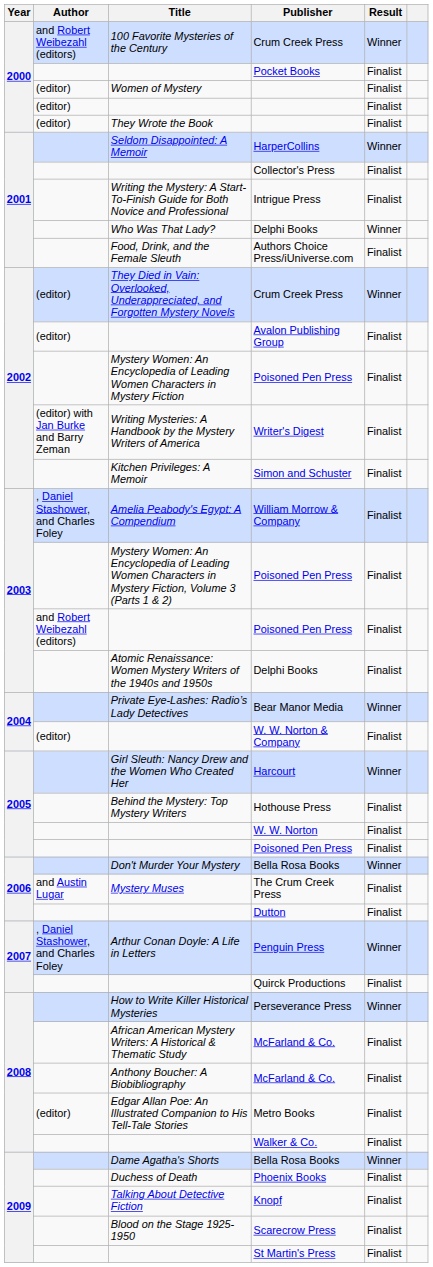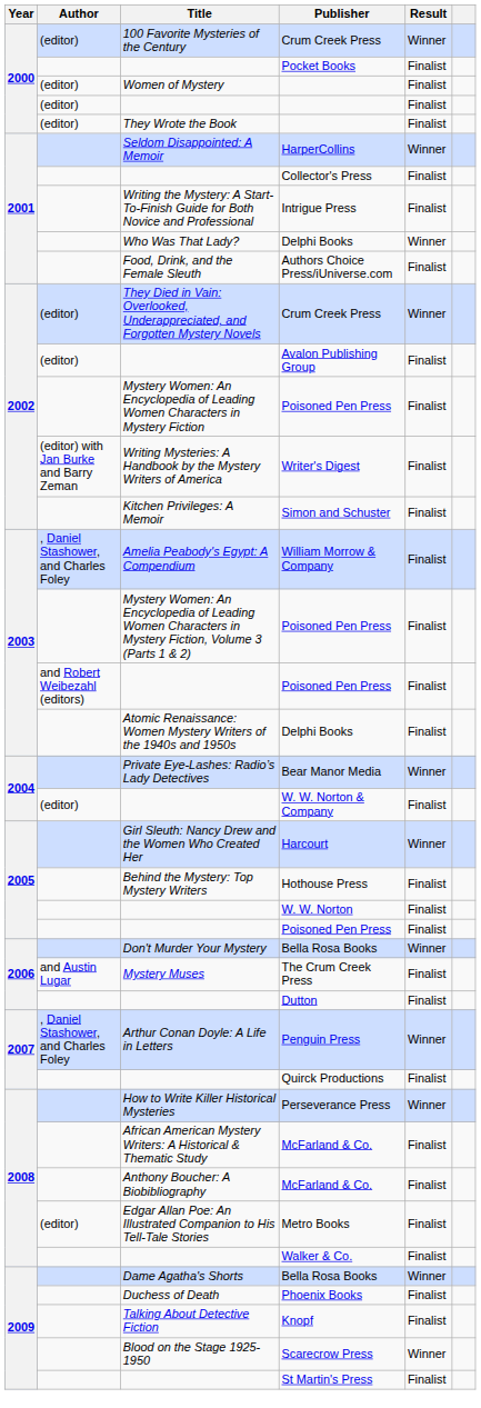100 Favorite Mysteries of the Century / Crum Creek Press | Author: and Robert Weibezahl (editors) -> (editor)
Scarecrow Press | Result: Finalist -> Winner
